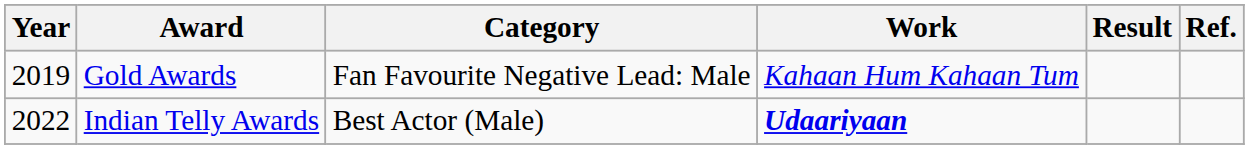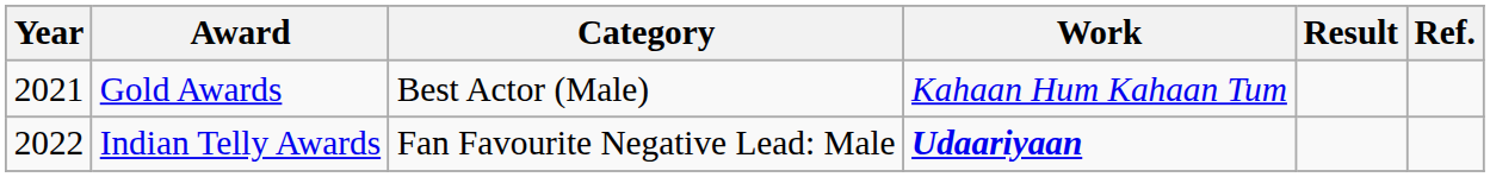Gold Awards | Year: 2019 -> 2021
Gold Awards | Category: Fan Favourite Negative Lead: Male -> Best Actor (Male)
Indian Telly Awards | Category: Best Actor (Male) -> Fan Favourite Negative Lead: Male
